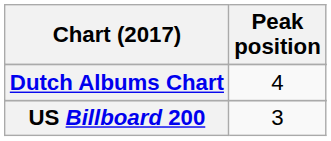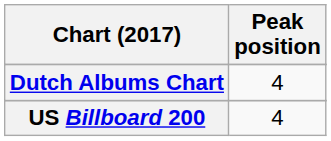US Billboard 200 | Peak position: 3 -> 4
